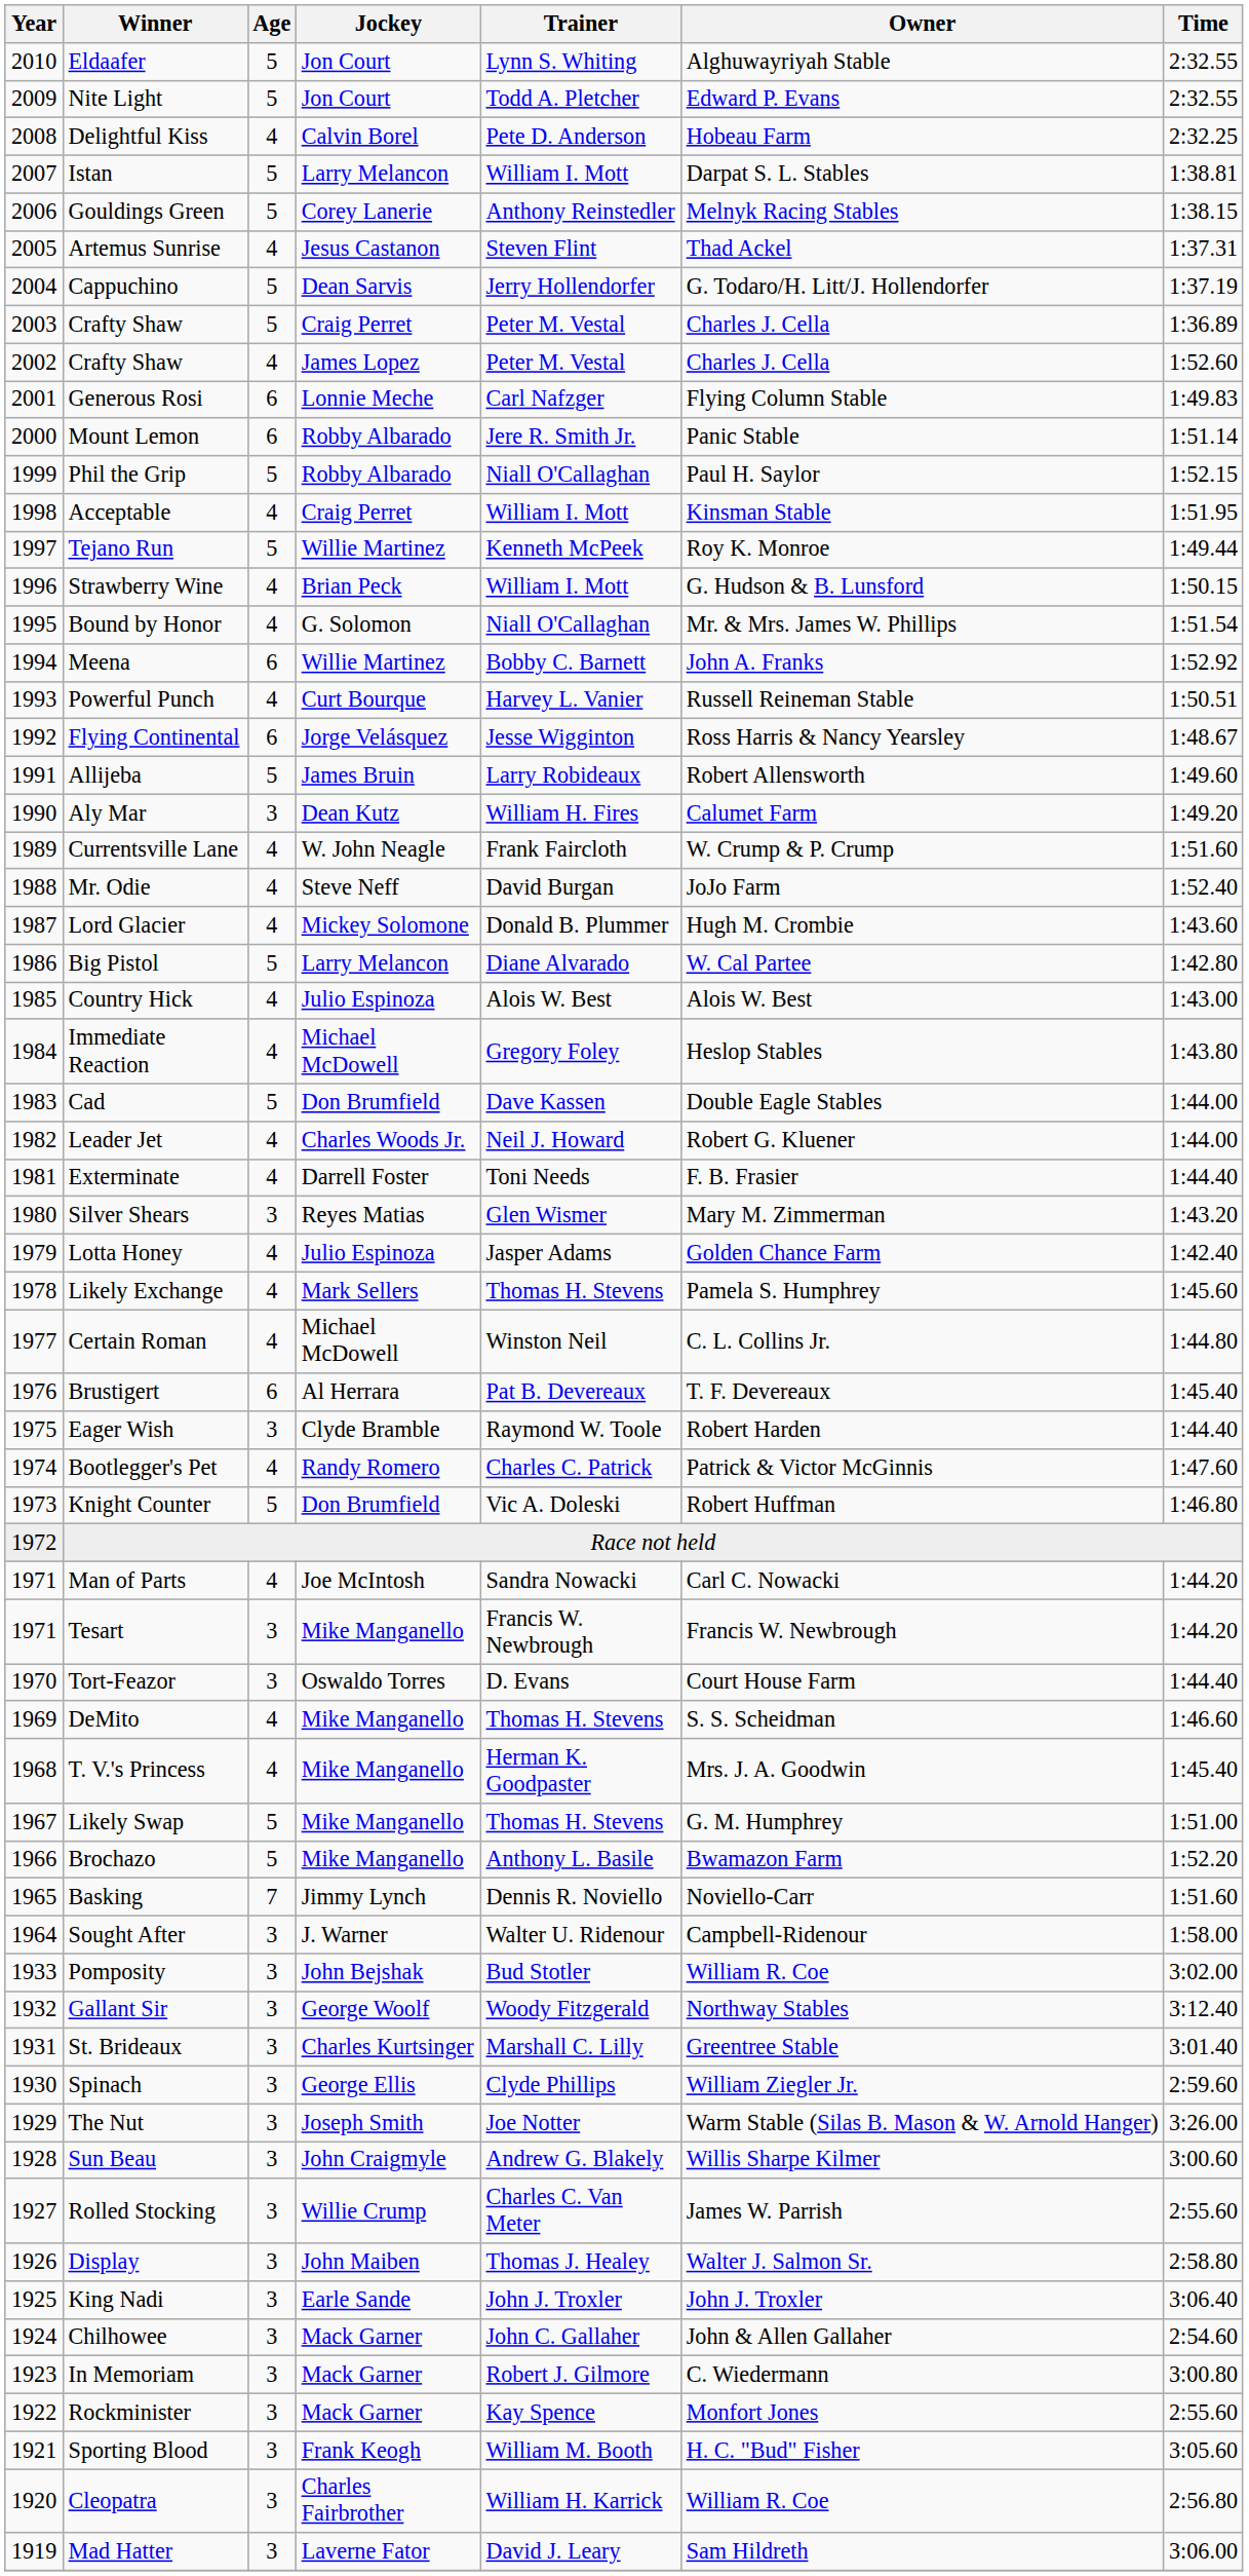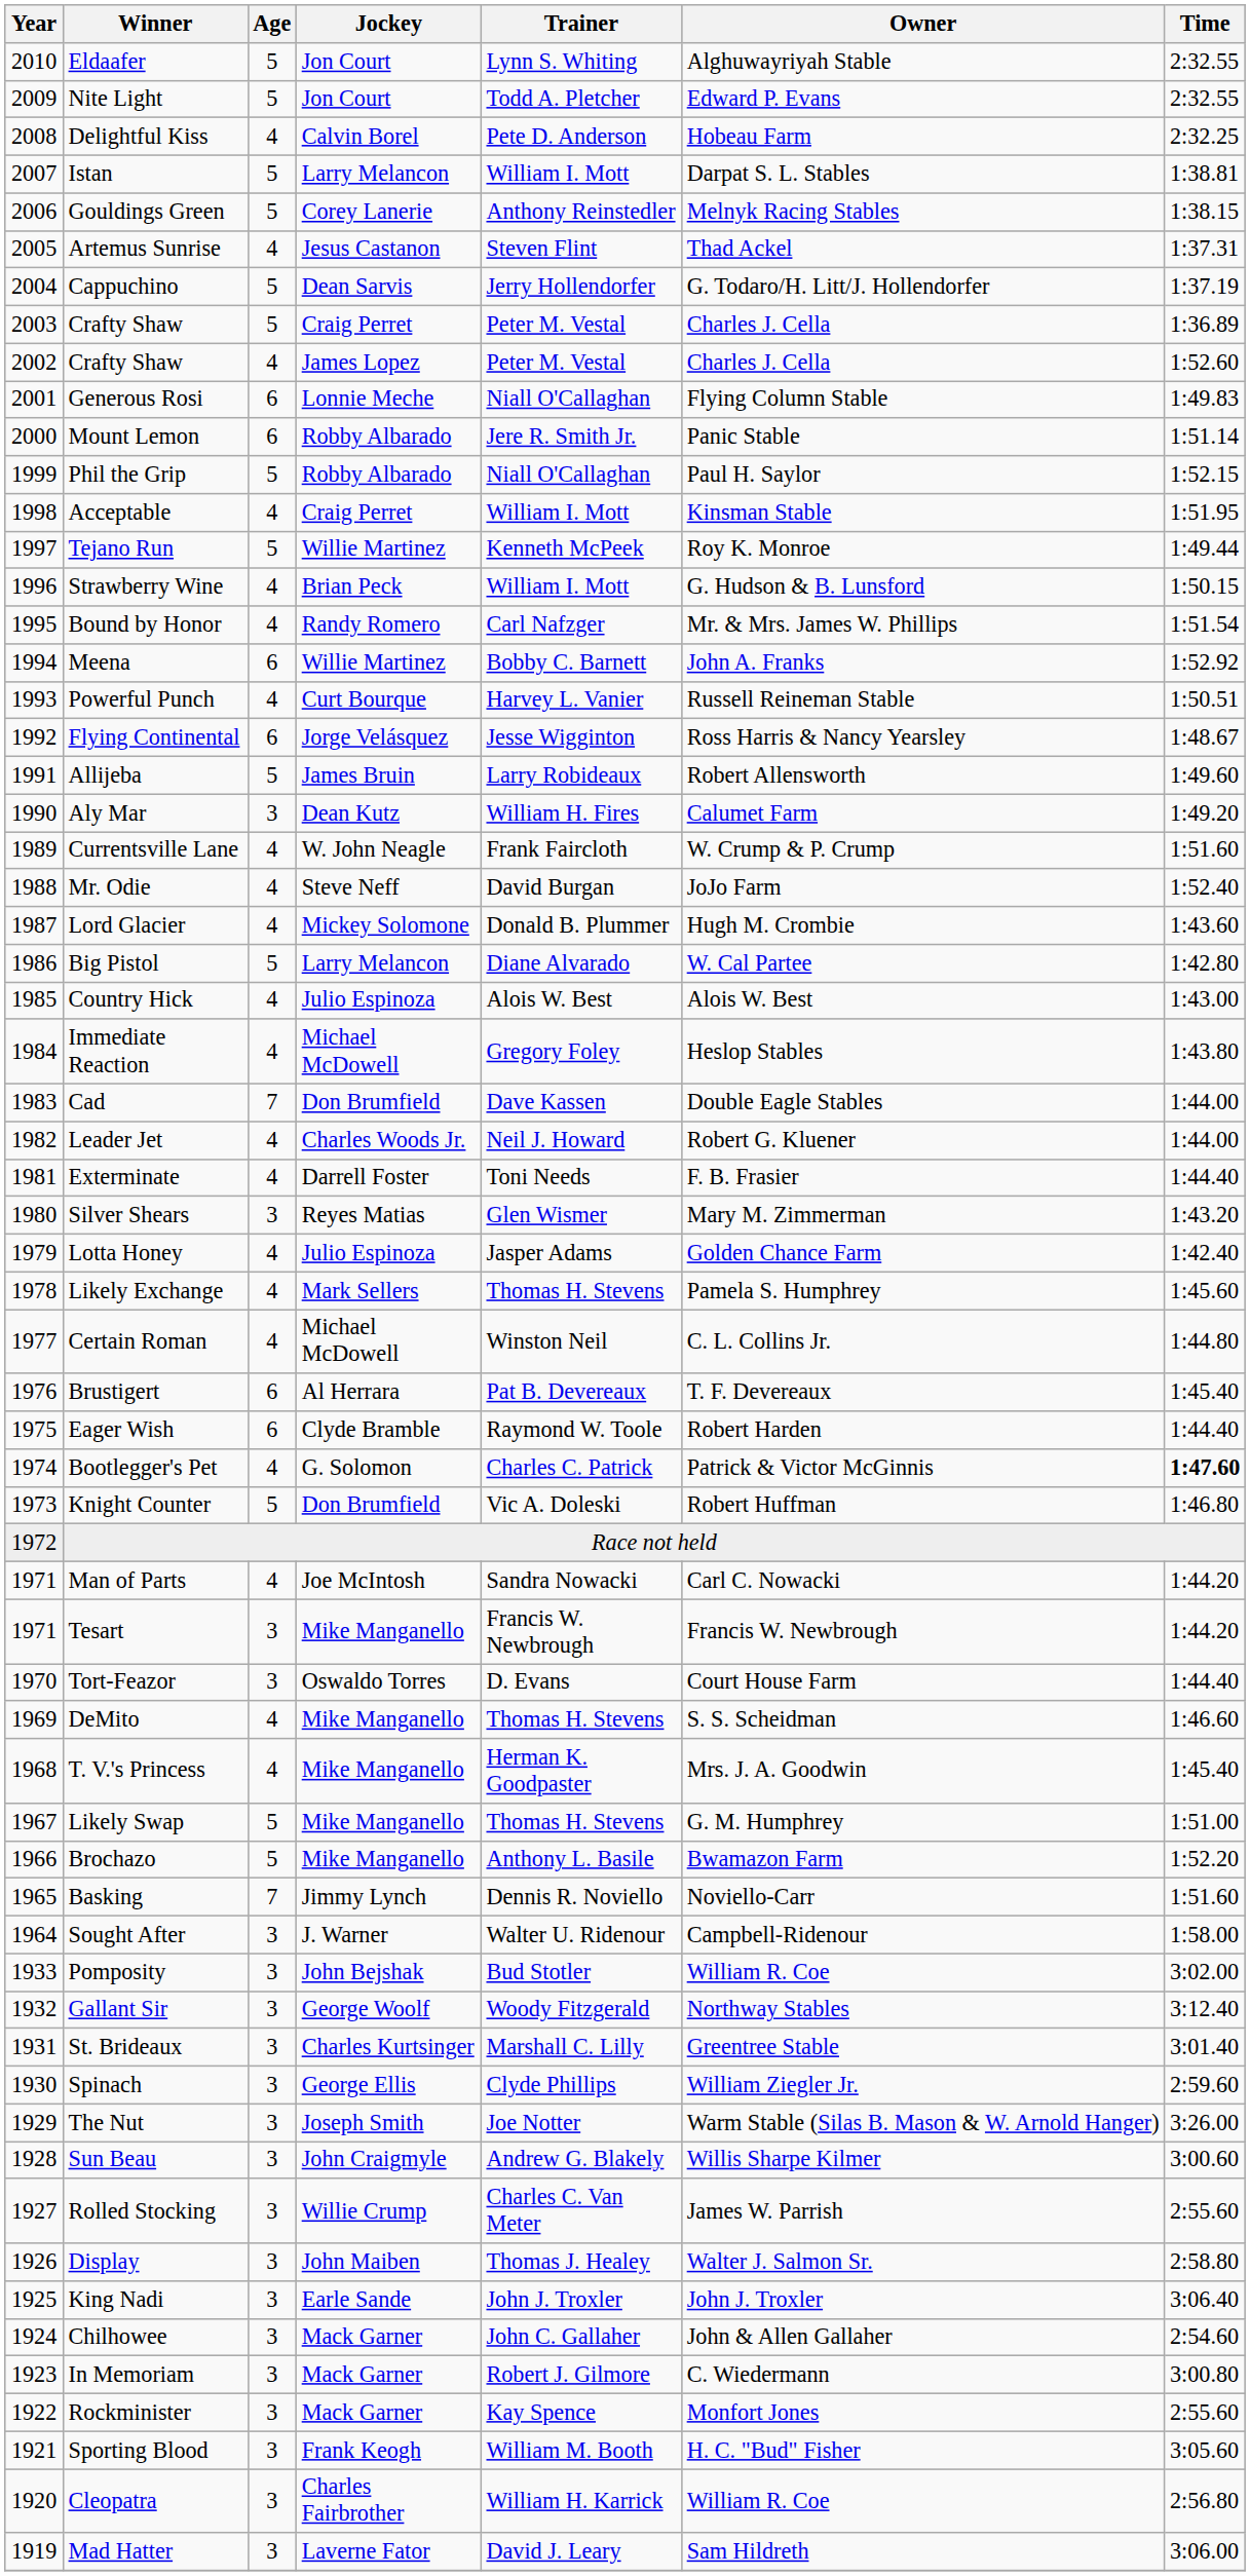Generous Rosi | Trainer: Carl Nafzger -> Niall O'Callaghan
Bound by Honor | Jockey: G. Solomon -> Randy Romero
Bound by Honor | Trainer: Niall O'Callaghan -> Carl Nafzger
Cad | Age: 5 -> 7
Eager Wish | Age: 3 -> 6
Bootlegger's Pet | Jockey: Randy Romero -> G. Solomon
Bootlegger's Pet | Time: normal -> bold
